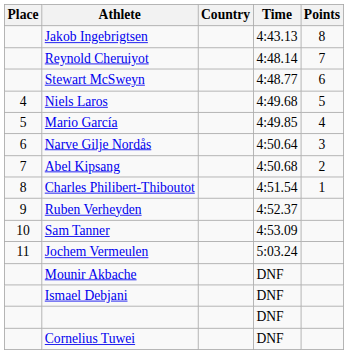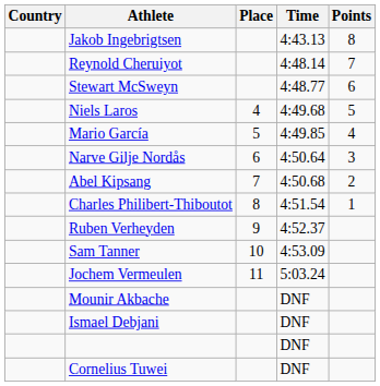columns swapped: Place <-> Country
